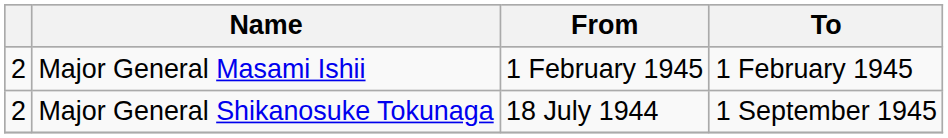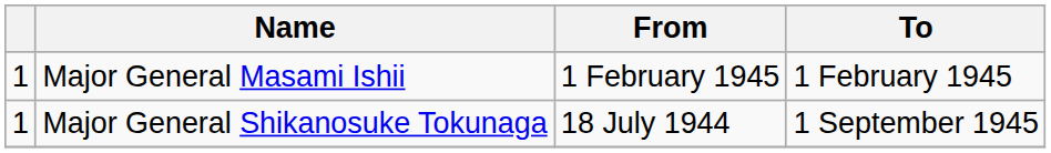Major General Masami Ishii | column 1: 2 -> 1
Major General Shikanosuke Tokunaga | column 1: 2 -> 1
